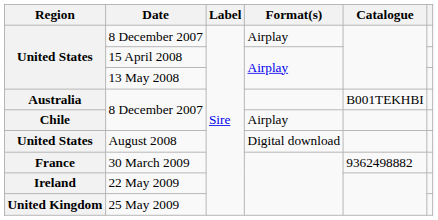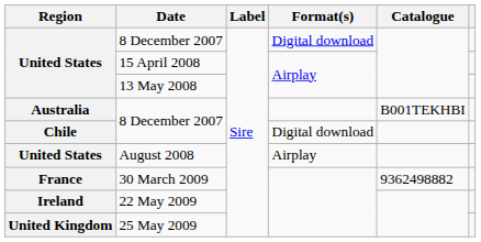United States / 8 December 2007 | Format(s): Airplay -> Digital download
Chile / 8 December 2007 | Format(s): Airplay -> Digital download
August 2008 | Format(s): Digital download -> Airplay
